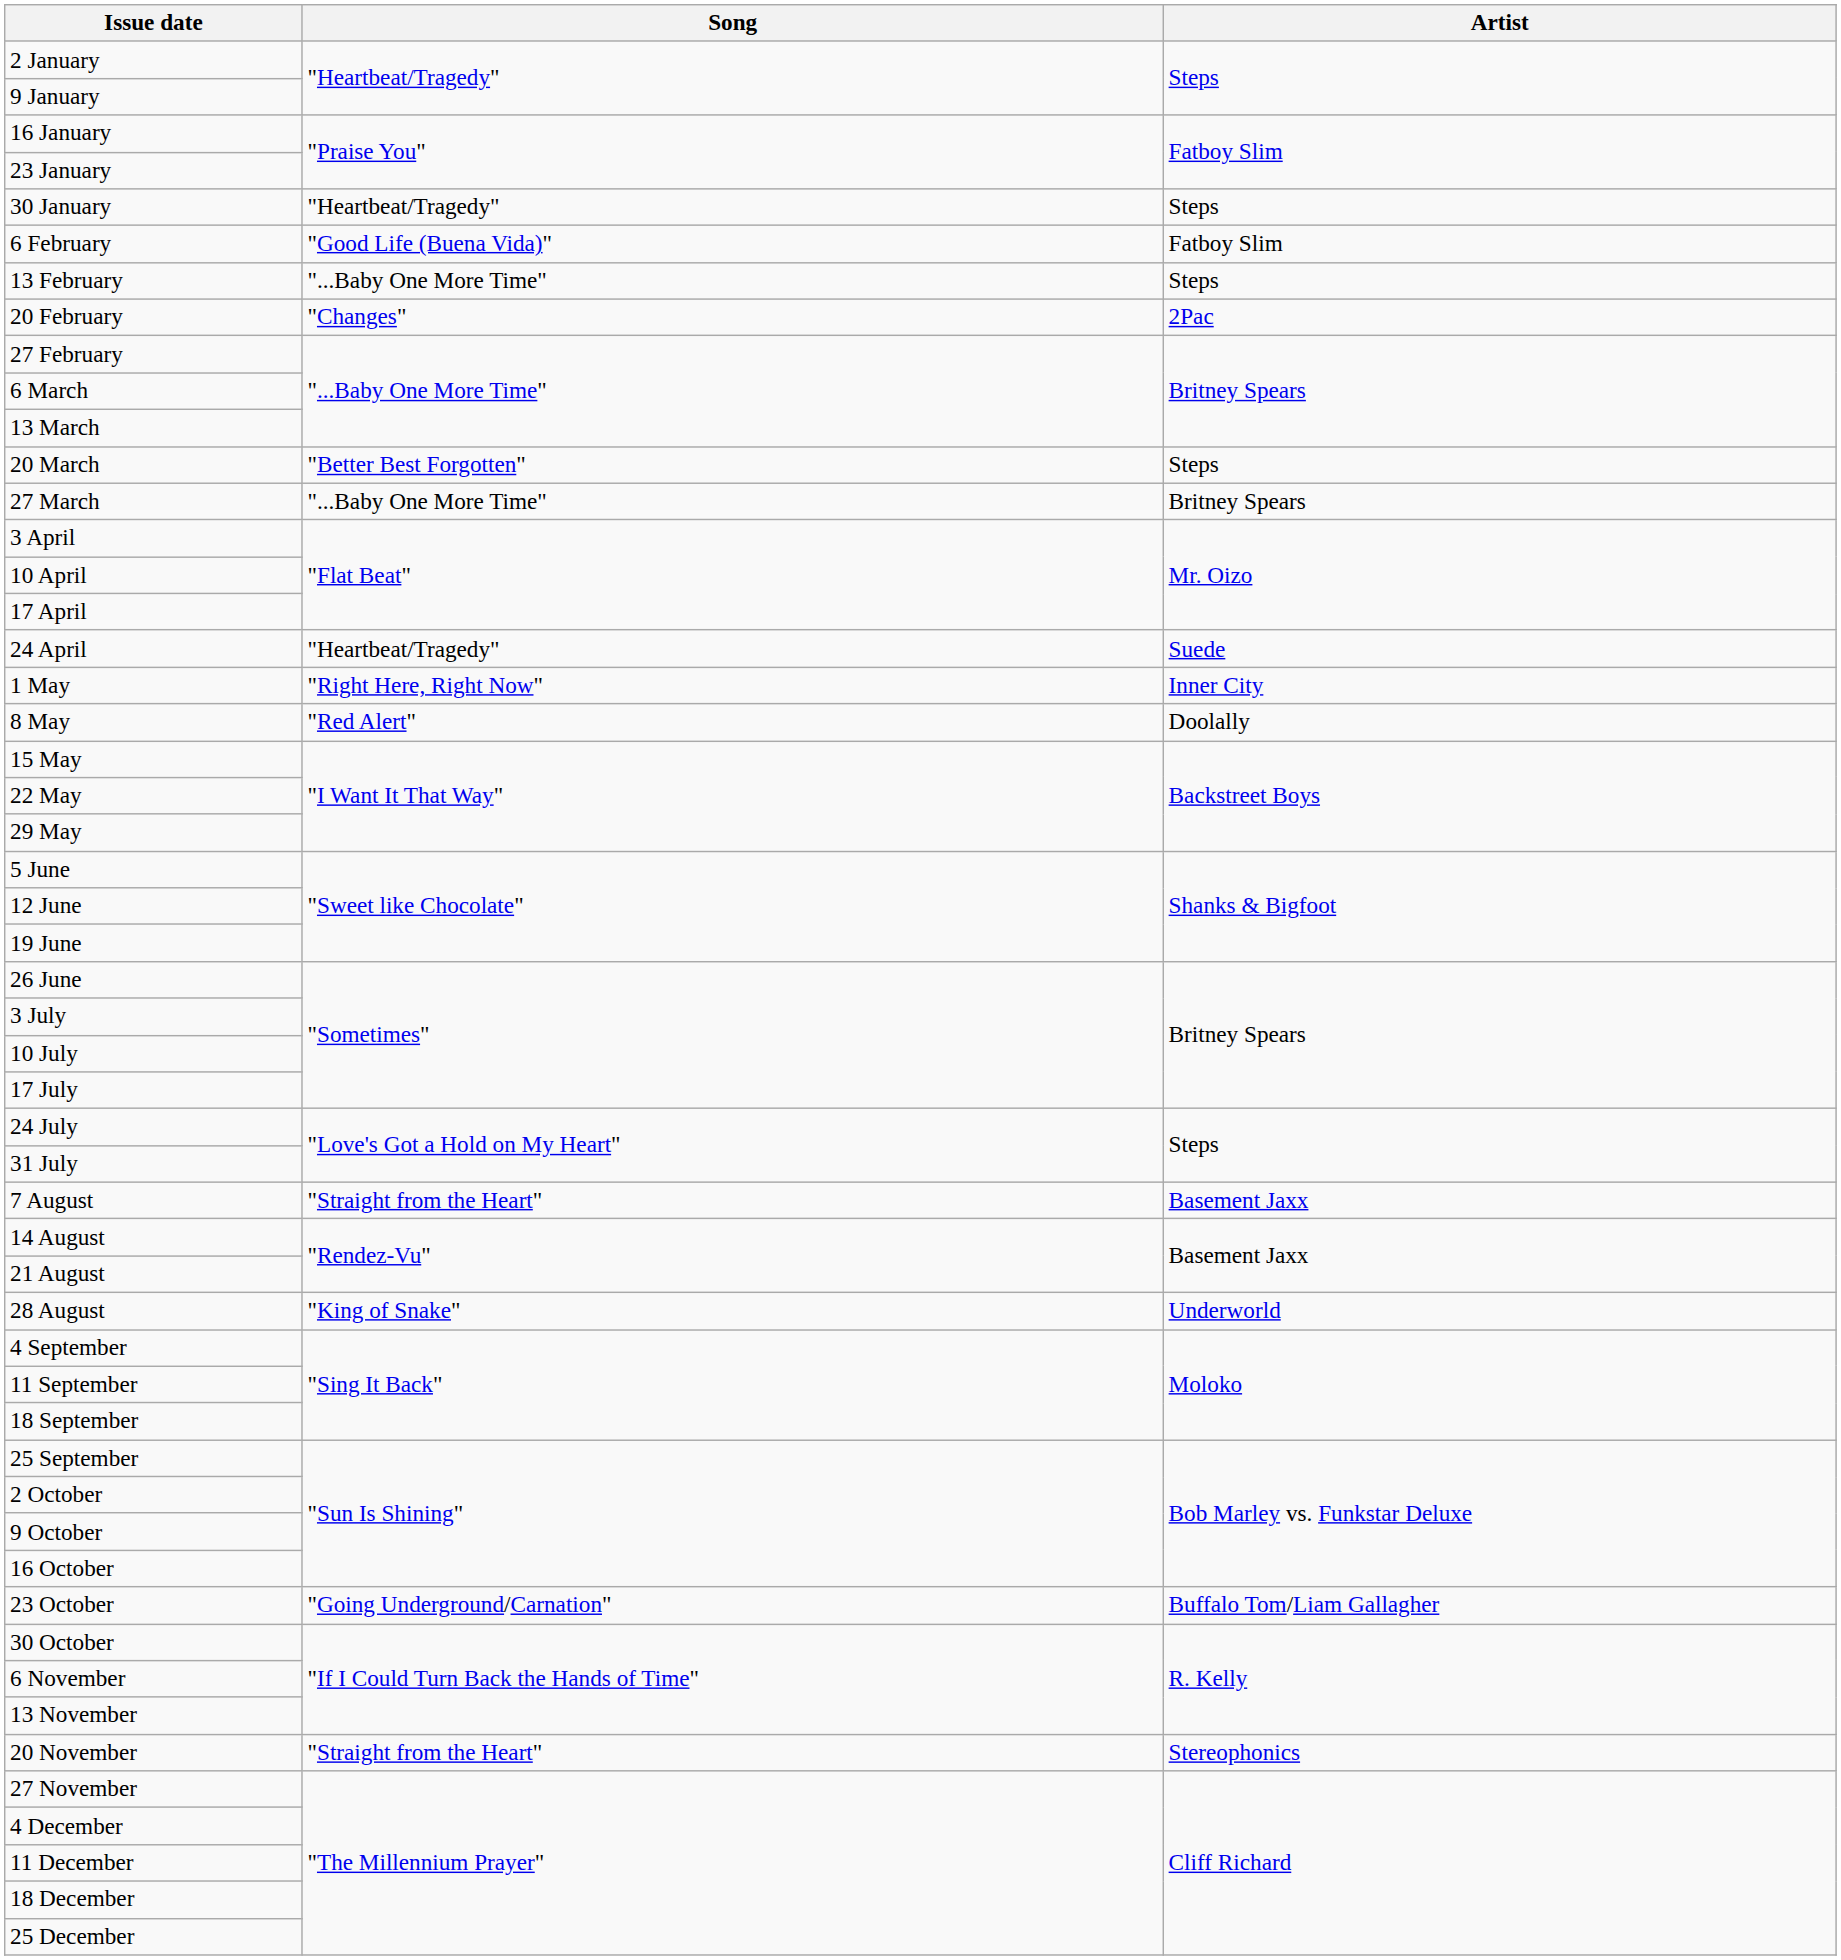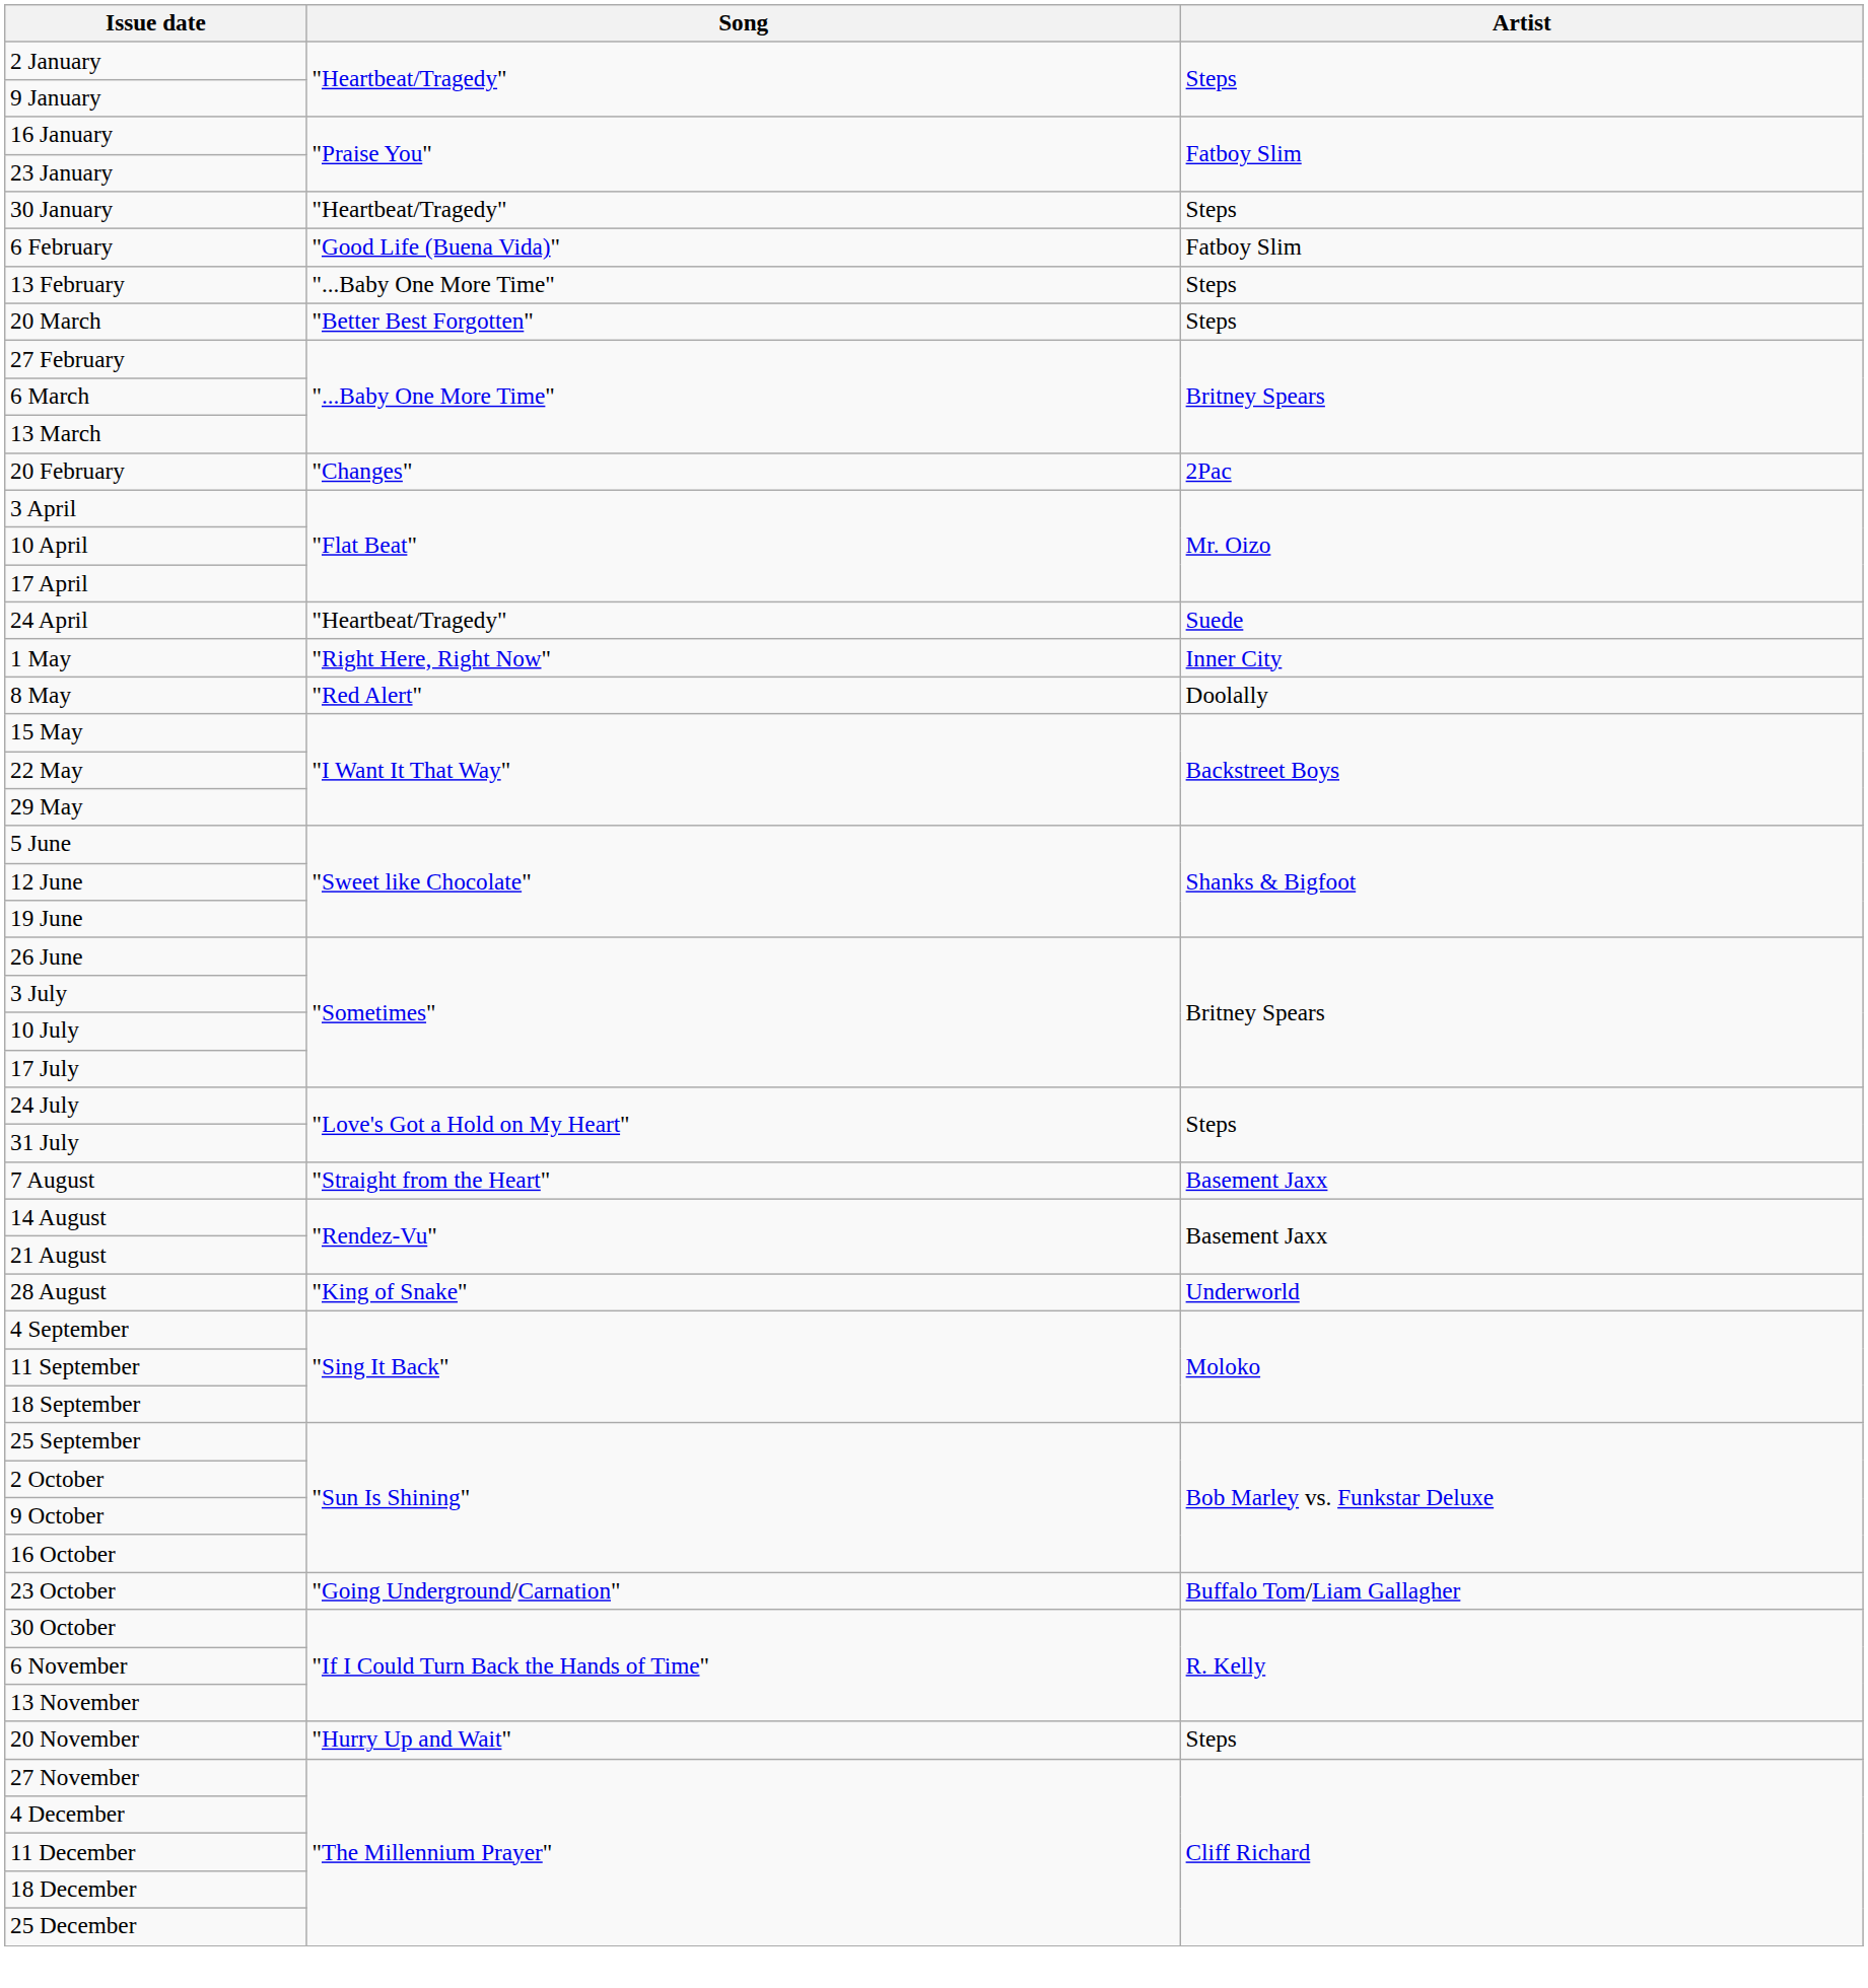rows swapped: 20 February <-> 20 March
- row: 27 March | "...Baby One More Time" | Britney Spears
20 November | Song: "Straight from the Heart" -> "Hurry Up and Wait"
20 November | Artist: Stereophonics -> Steps
